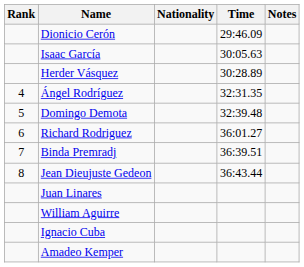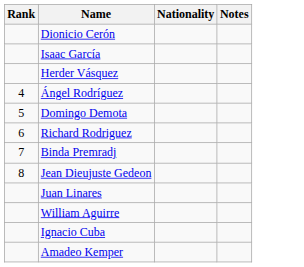- column: Time | 29:46.09 | 30:05.63 | 30:28.89 | 32:31.35 | 32:39.48 | 36:01.27 | 36:39.51 | 36:43.44
